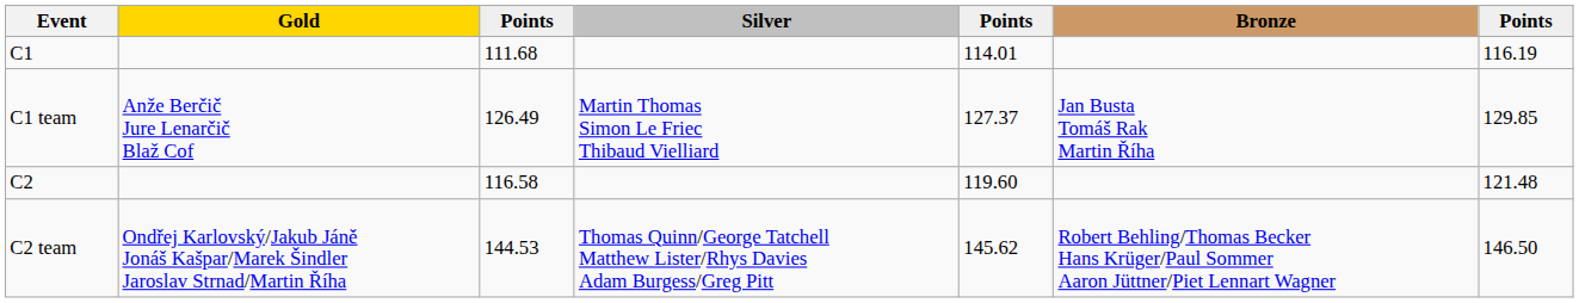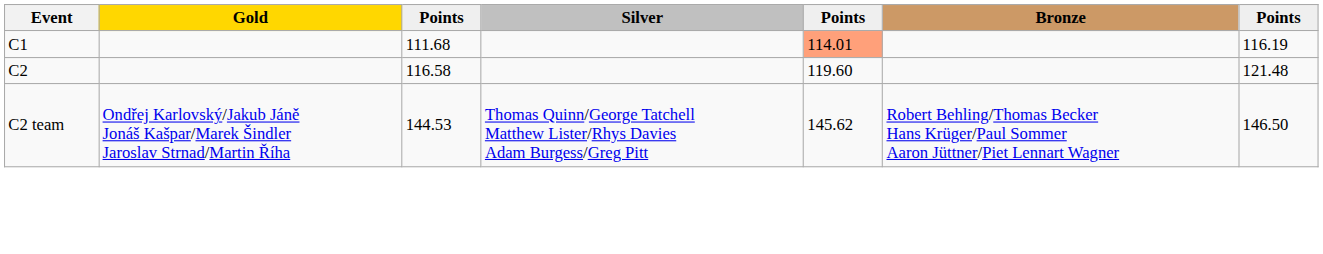C1 | column 5: no background -> lightsalmon background
- row: C1 team | Anže Berčič Jure Lenarčič Blaž Cof | 126.49 | Martin Thomas Simon Le Friec Thibaud Vielliard | 127.37 | Jan Busta Tomáš Rak Martin Říha | 129.85
